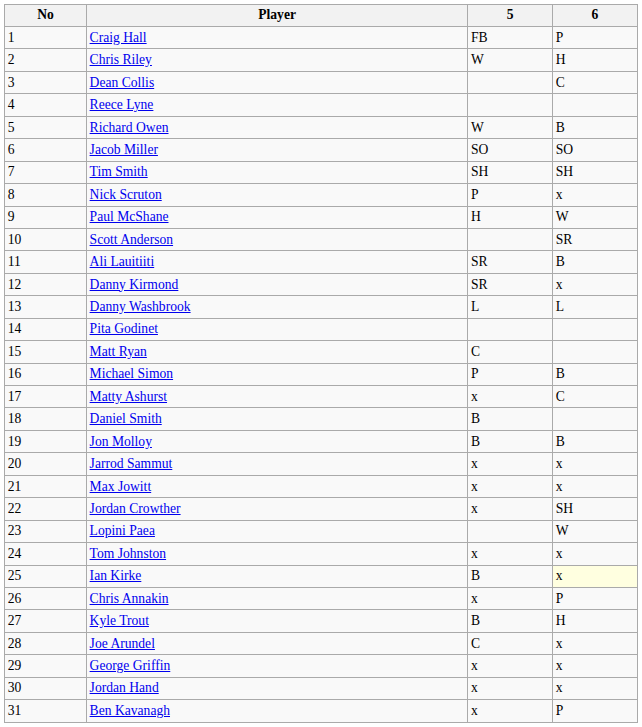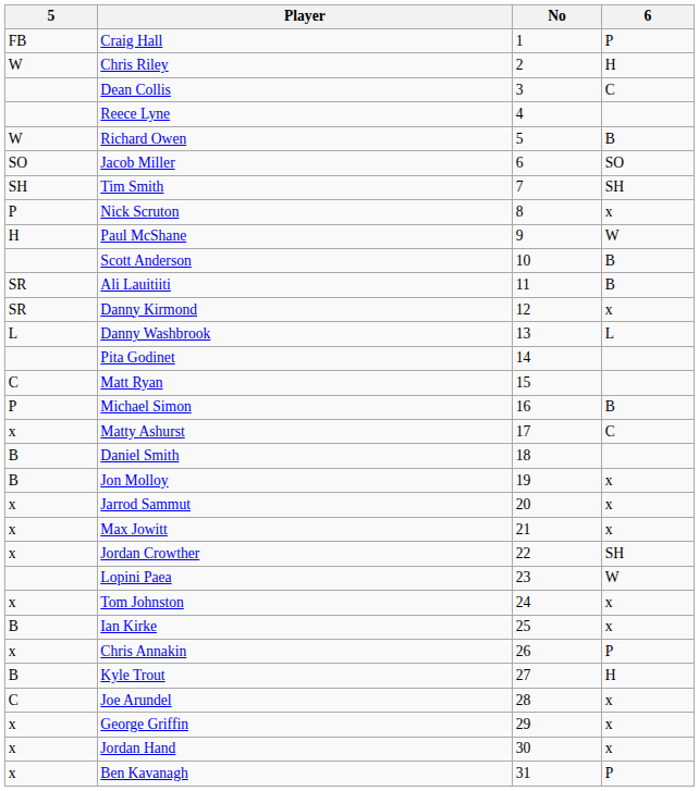columns swapped: No <-> 5
Scott Anderson | 6: SR -> B
Jon Molloy | 6: B -> x
Ian Kirke | 6: lightyellow background -> no background
